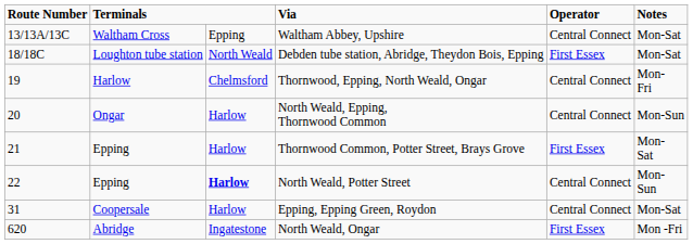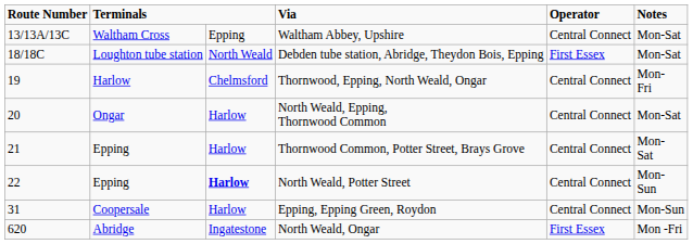North Weald, Epping, Thornwood Common | Notes: Mon-Sun -> Mon-Sat
Thornwood Common, Potter Street, Brays Grove | Operator: First Essex -> Central Connect
Epping, Epping Green, Roydon | Notes: Mon-Sat -> Mon-Sun
